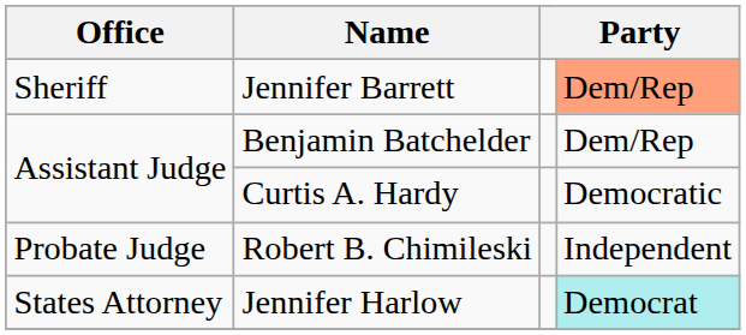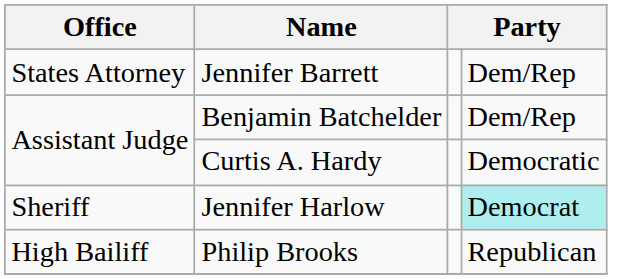Jennifer Barrett | Office: Sheriff -> States Attorney
Jennifer Barrett | column 4: lightsalmon background -> no background
- row: Probate Judge | Robert B. Chimileski | Independent
Jennifer Harlow | Office: States Attorney -> Sheriff
+ row: High Bailiff | Philip Brooks | Republican
